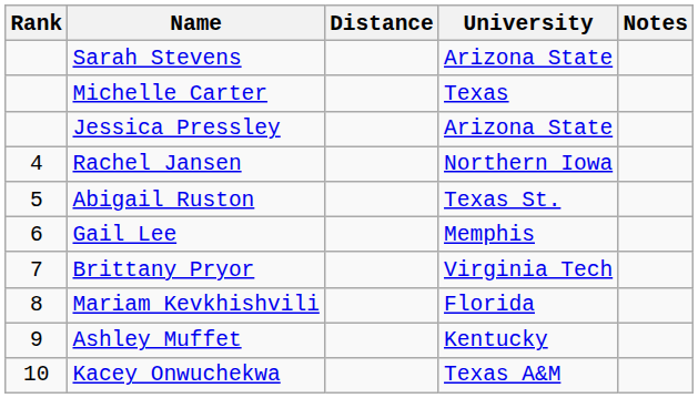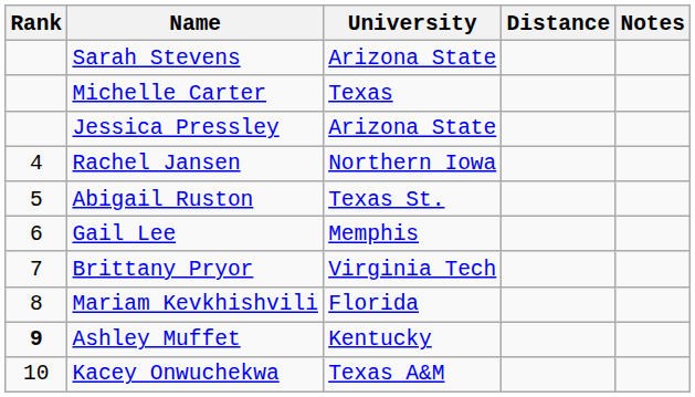columns swapped: University <-> Distance
Ashley Muffet | Rank: normal -> bold
